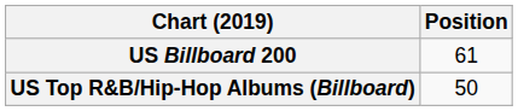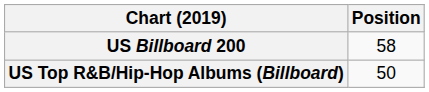US Billboard 200 | Position: 61 -> 58
